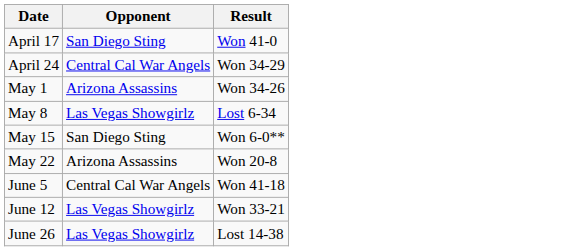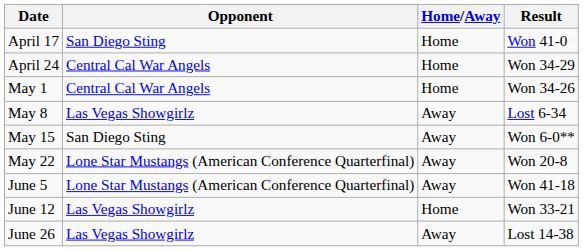+ column: Home/Away | Home | Home | Home | Away | Away | Away | Away | Home | Away
May 1 | Opponent: Arizona Assassins -> Central Cal War Angels
May 22 | Opponent: Arizona Assassins -> Lone Star Mustangs (American Conference Quarterfinal)
June 5 | Opponent: Central Cal War Angels -> Lone Star Mustangs (American Conference Quarterfinal)
